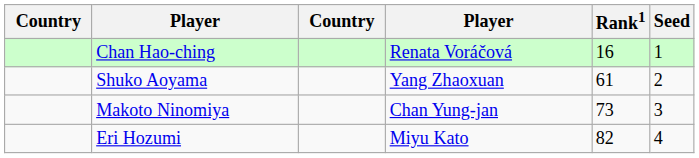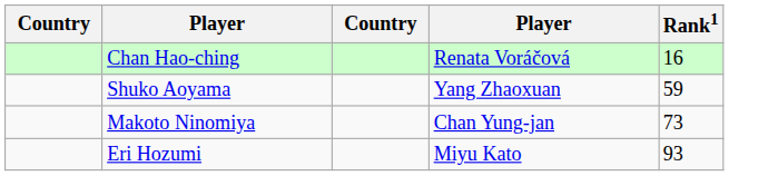- column: Seed | 1 | 2 | 3 | 4
Shuko Aoyama | Rank1: 61 -> 59
Eri Hozumi | Rank1: 82 -> 93
